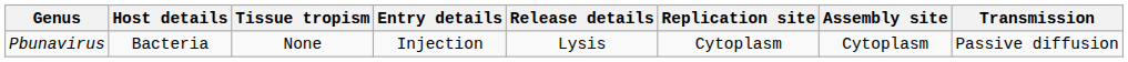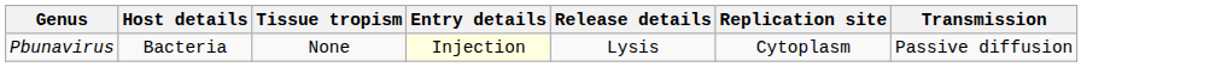- column: Assembly site | Cytoplasm
Pbunavirus | Entry details: no background -> lightyellow background
